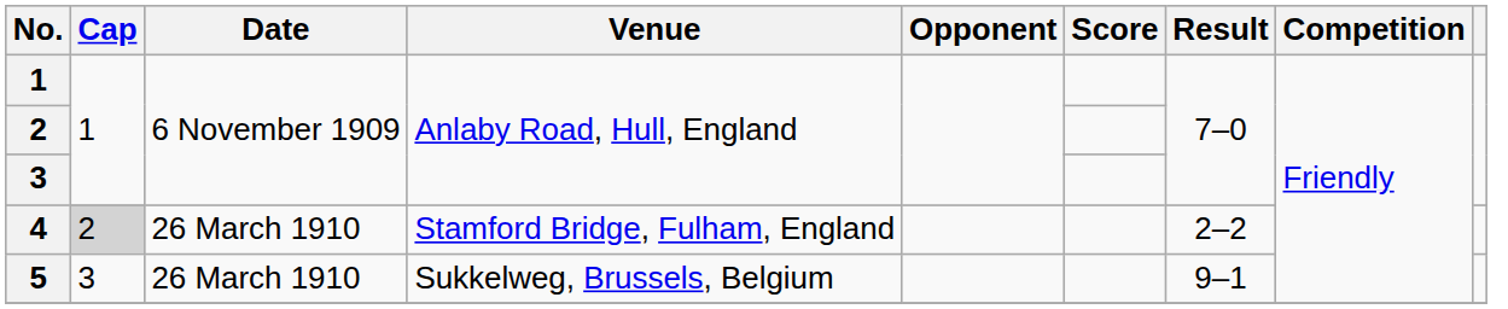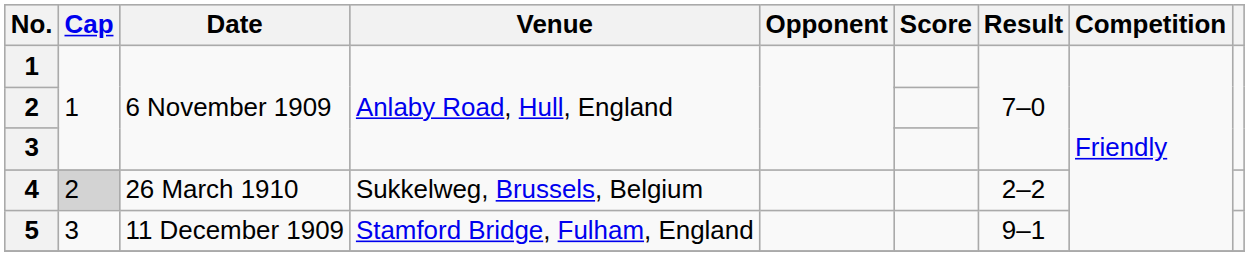4 | Venue: Stamford Bridge, Fulham, England -> Sukkelweg, Brussels, Belgium
5 | Date: 26 March 1910 -> 11 December 1909
5 | Venue: Sukkelweg, Brussels, Belgium -> Stamford Bridge, Fulham, England
